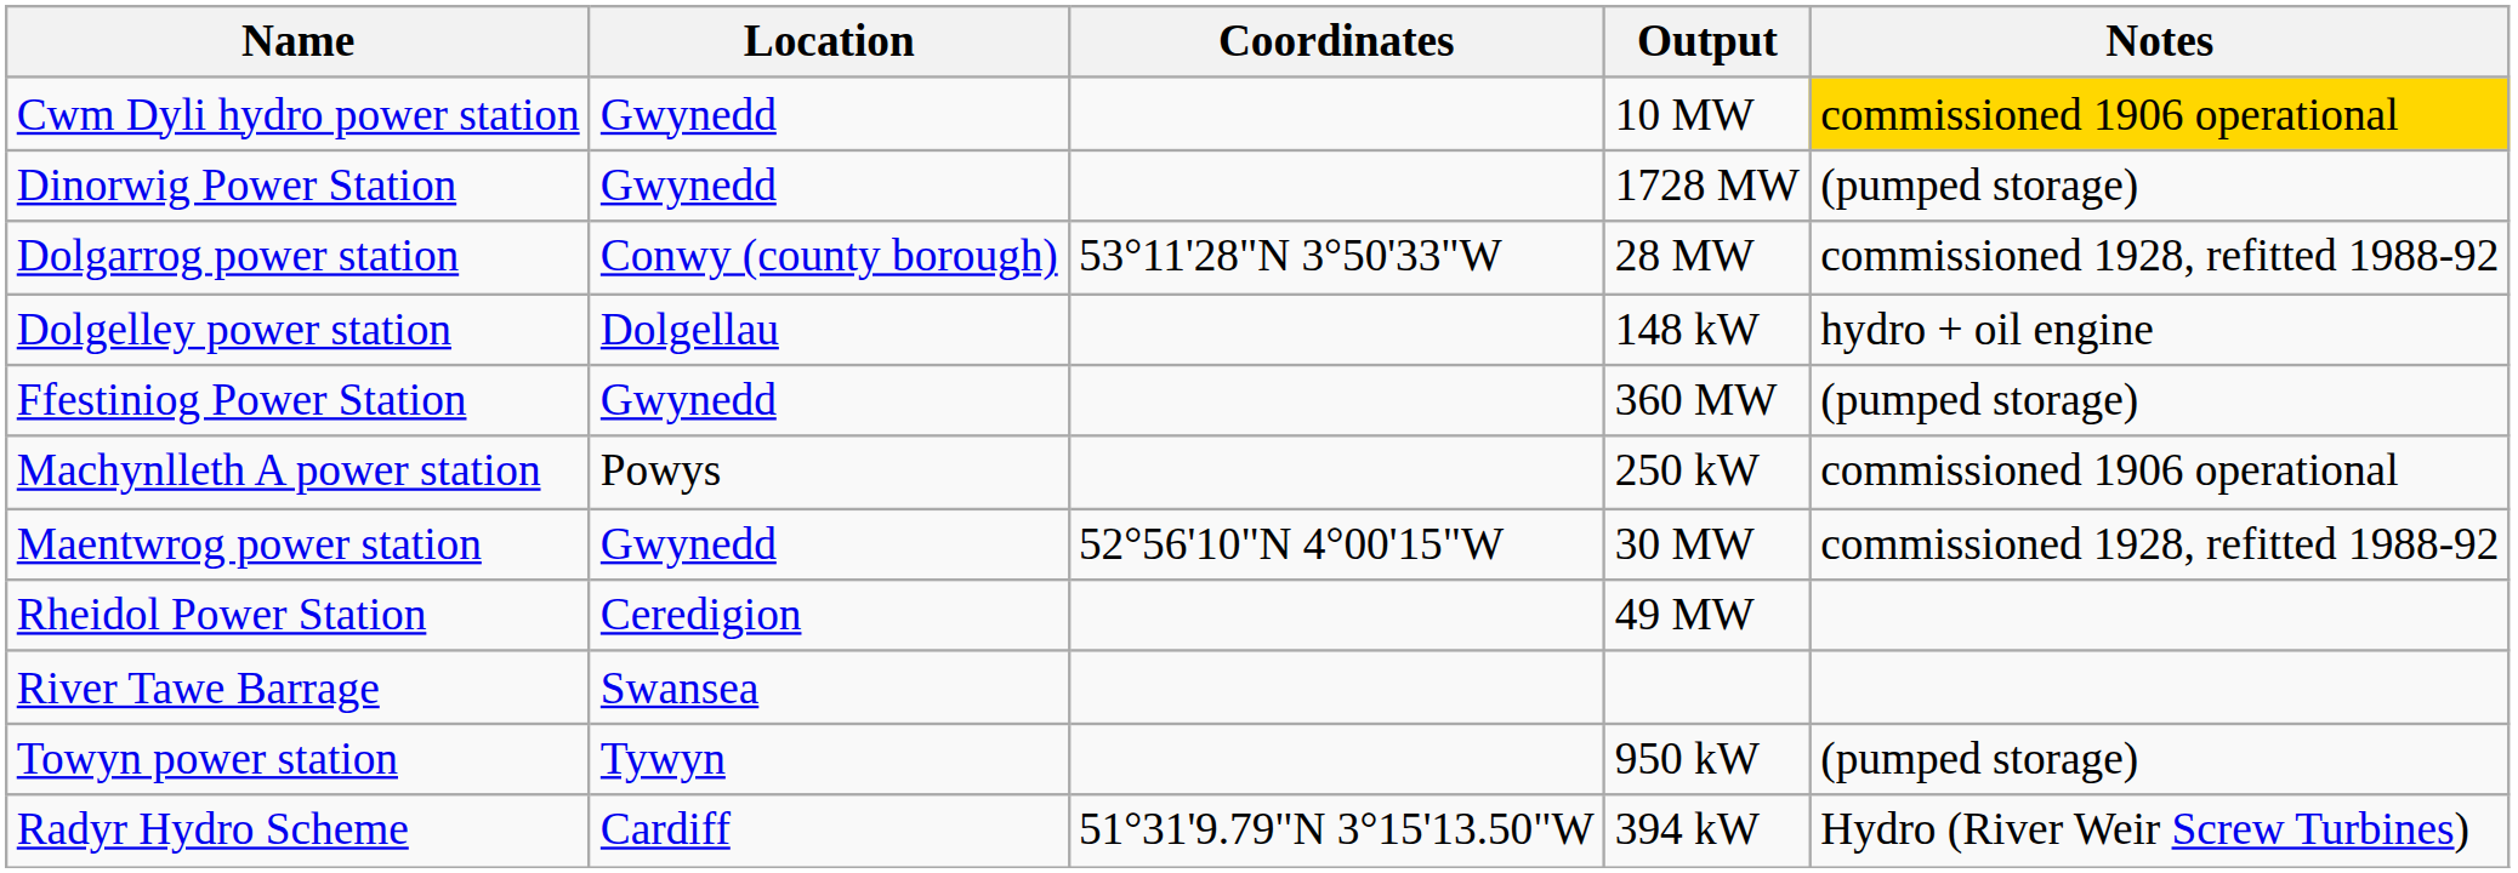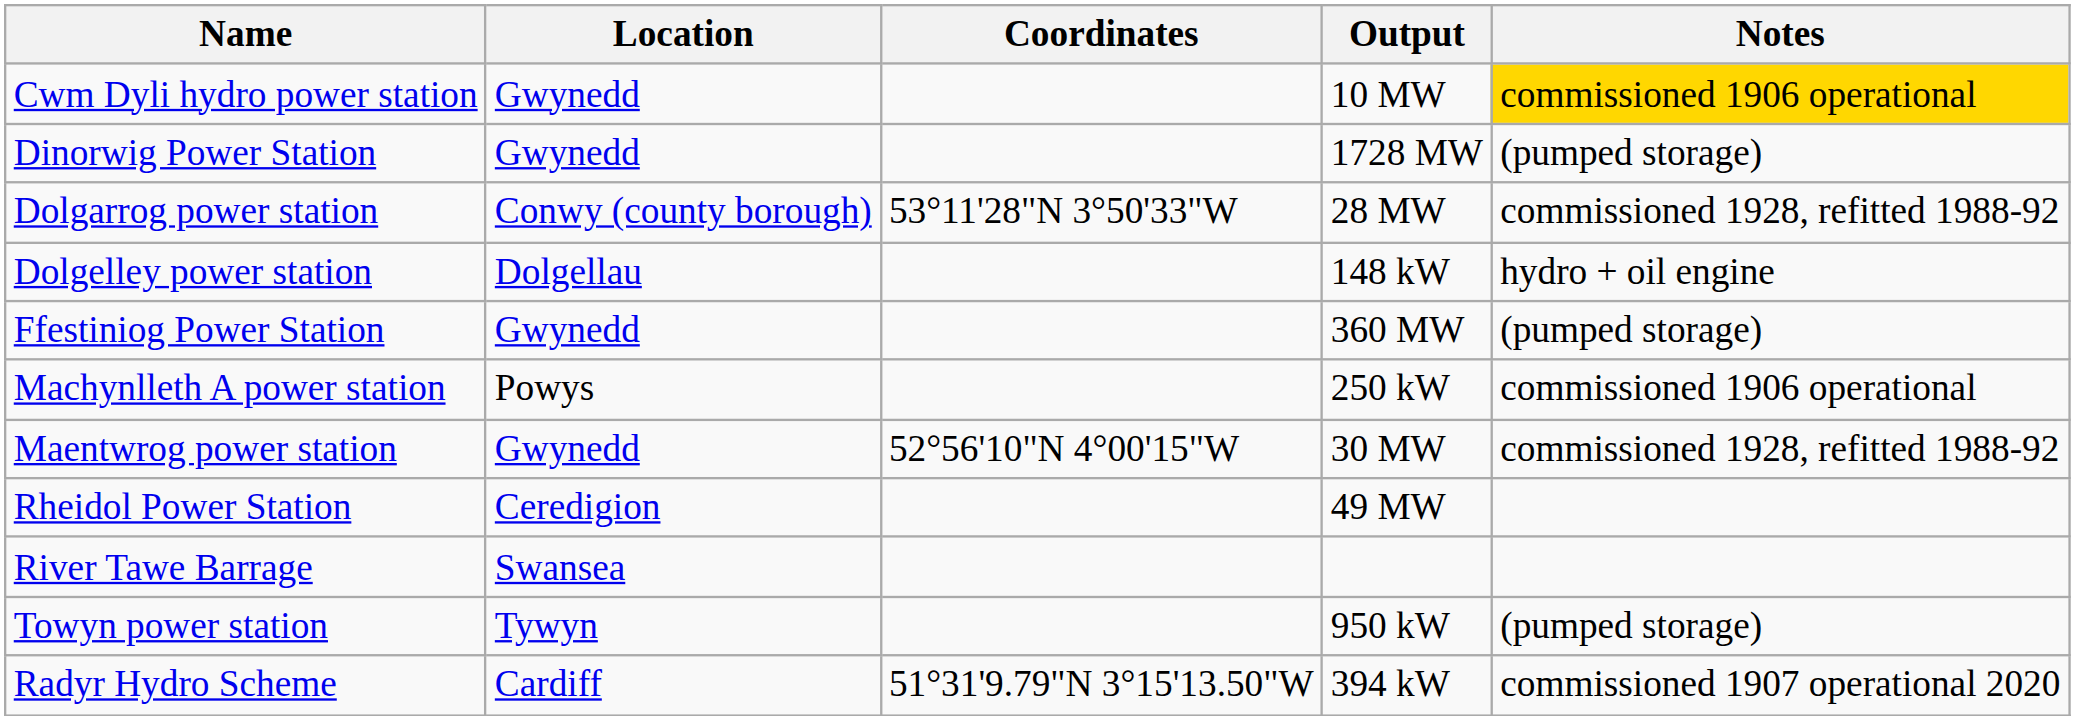Radyr Hydro Scheme | Notes: Hydro (River Weir Screw Turbines) -> commissioned 1907 operational 2020
